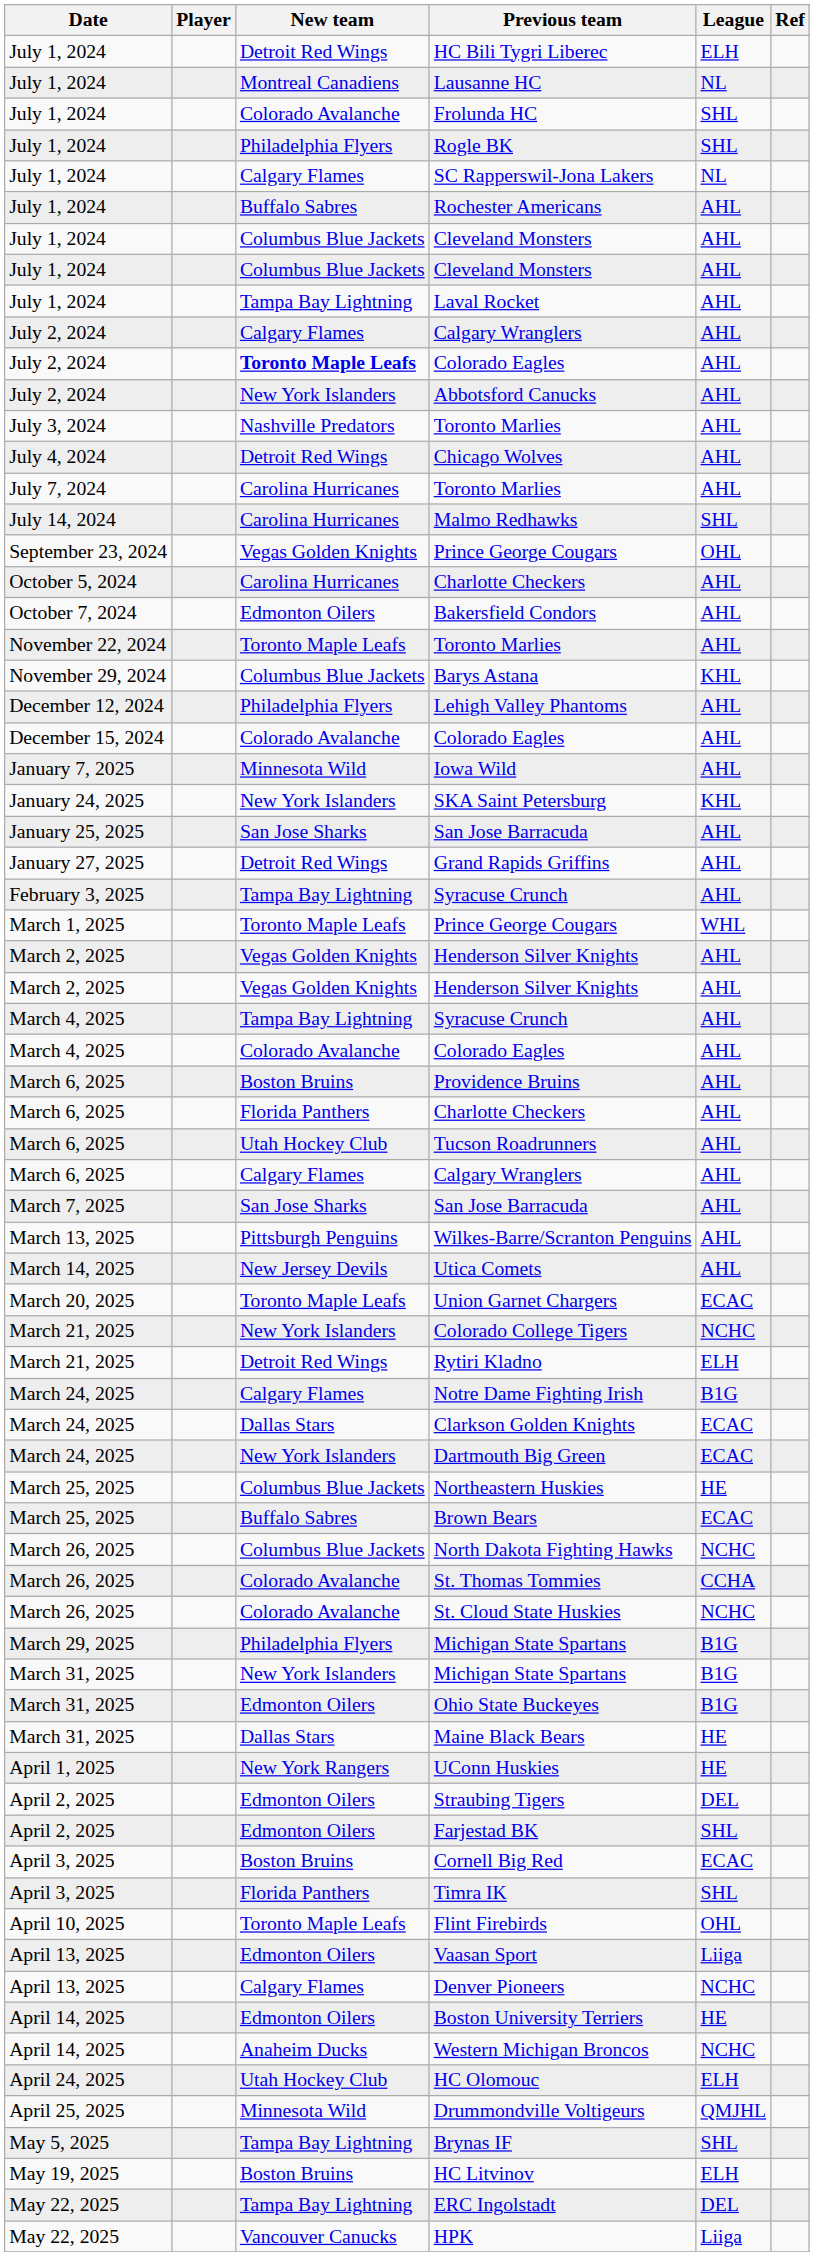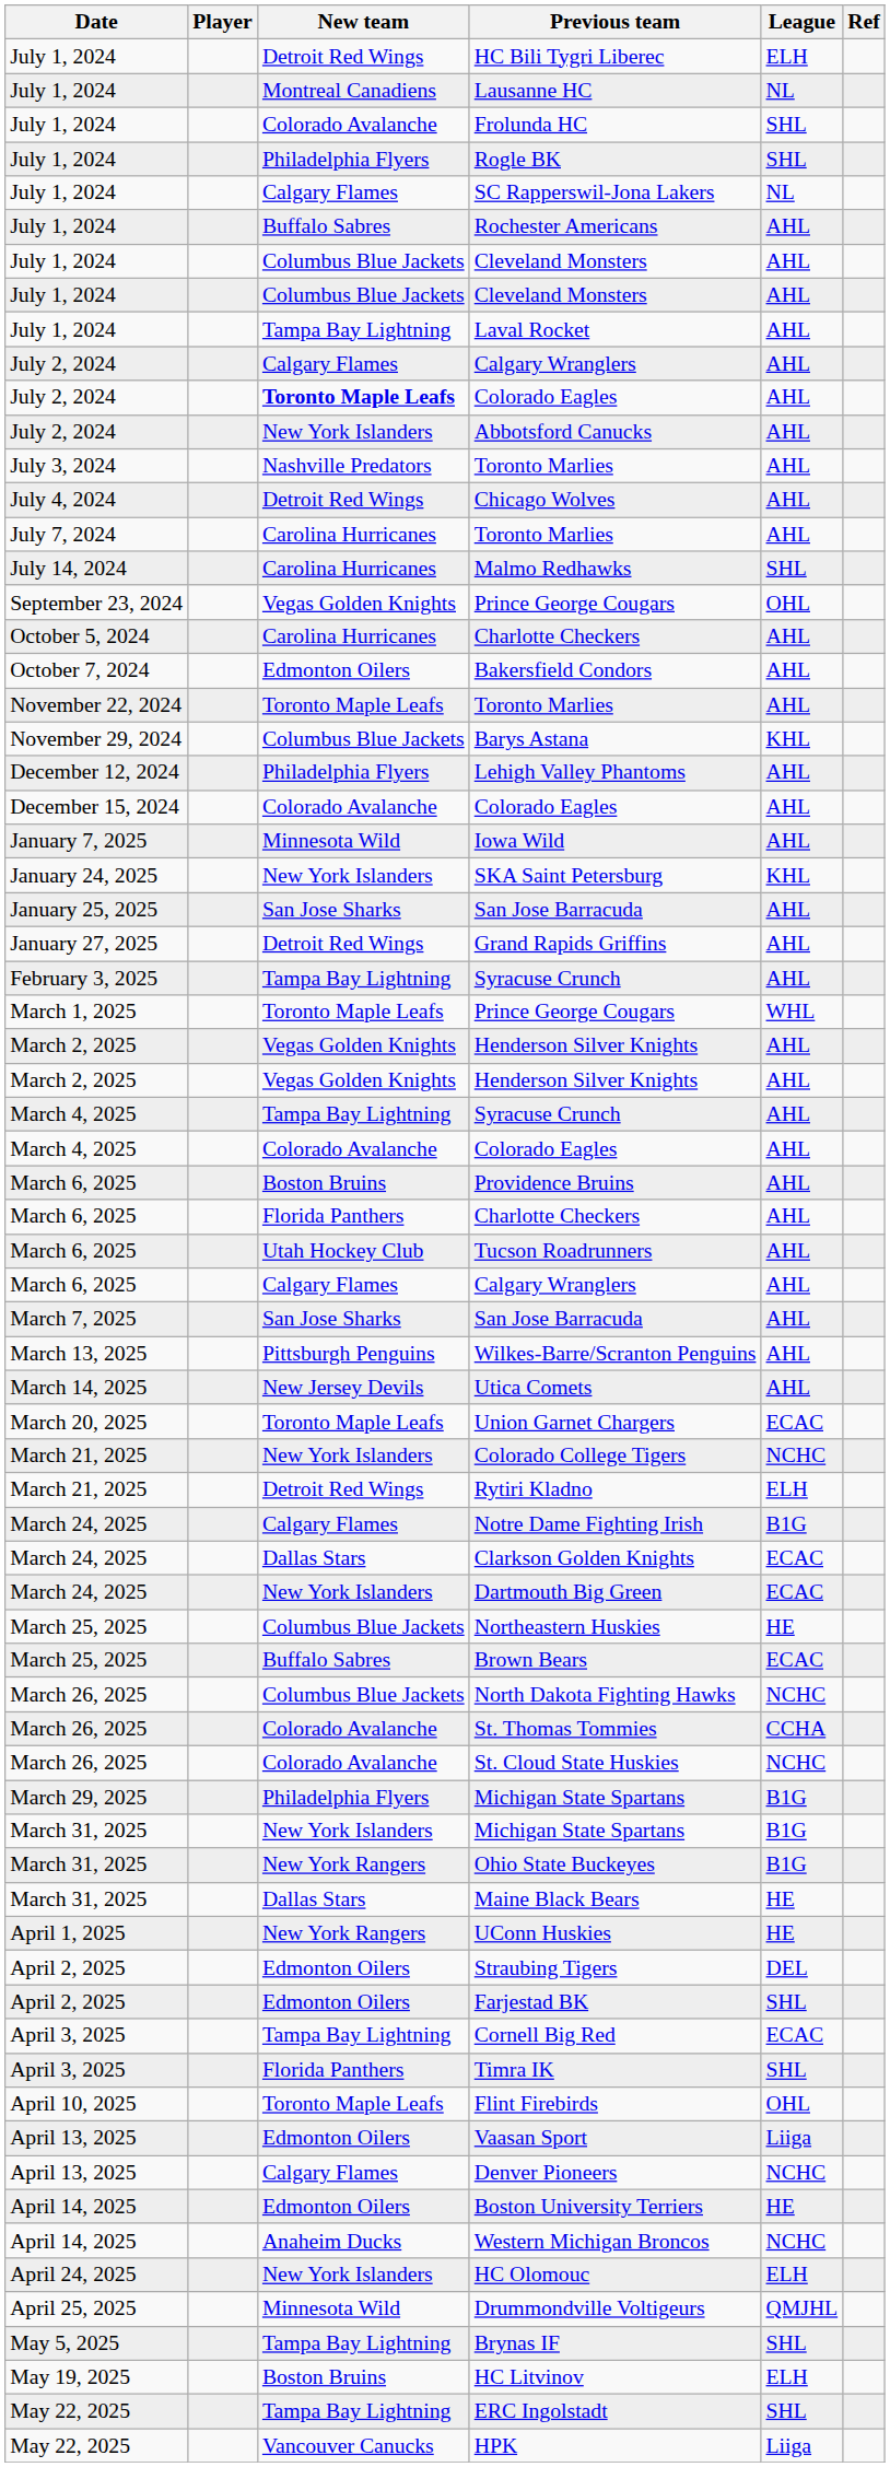Ohio State Buckeyes | New team: Edmonton Oilers -> New York Rangers
Cornell Big Red | New team: Boston Bruins -> Tampa Bay Lightning
HC Olomouc | New team: Utah Hockey Club -> New York Islanders
ERC Ingolstadt | League: DEL -> SHL
